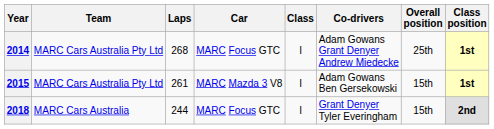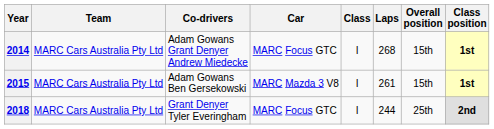columns swapped: Co-drivers <-> Laps
2014 | Overall position: 25th -> 15th
2018 | Team: MARC Cars Australia -> MARC Cars Australia Pty Ltd
2018 | Overall position: 15th -> 25th
